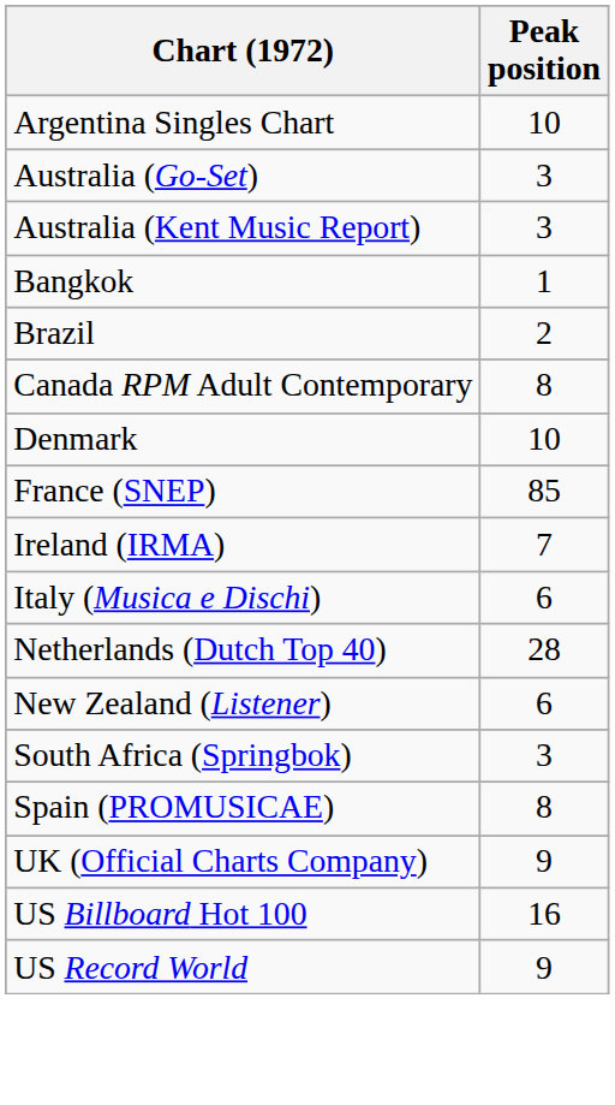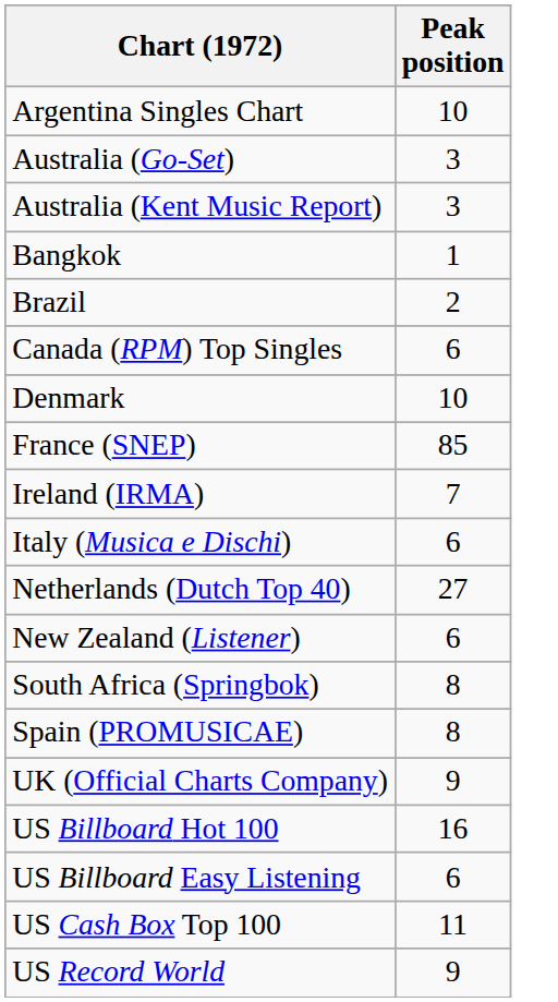+ row: Canada (RPM) Top Singles | 6
- row: Canada RPM Adult Contemporary | 8
Netherlands (Dutch Top 40) | Peak position: 28 -> 27
South Africa (Springbok) | Peak position: 3 -> 8
+ row: US Billboard Easy Listening | 6
+ row: US Cash Box Top 100 | 11
